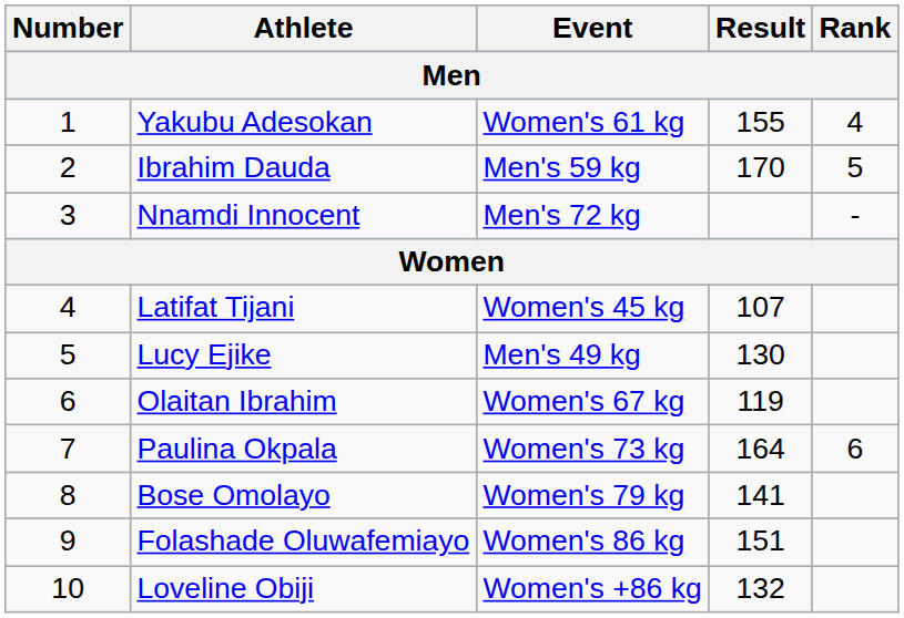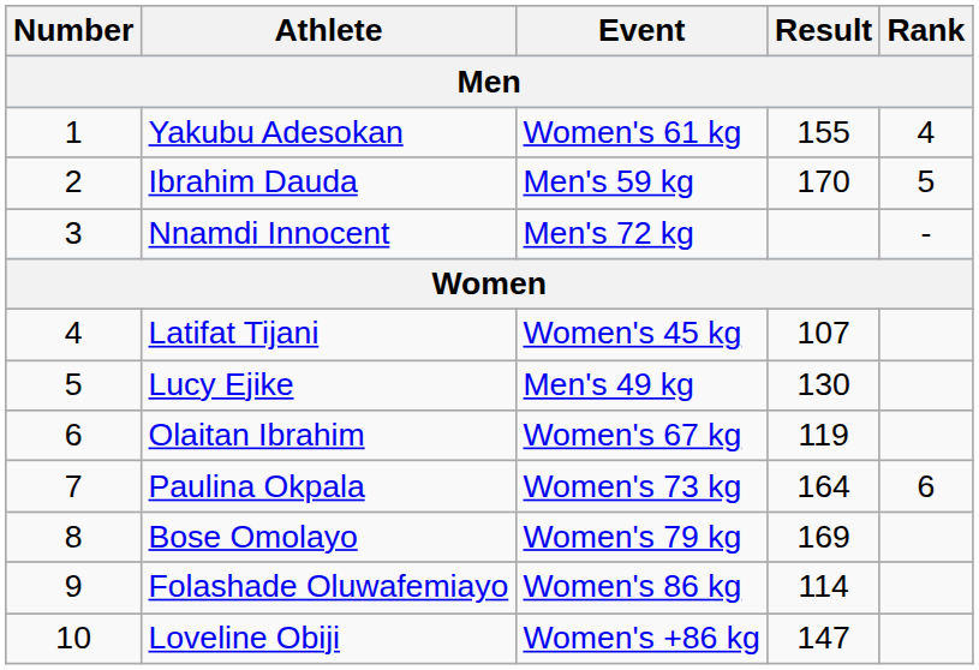Bose Omolayo | Result: 141 -> 169
Folashade Oluwafemiayo | Result: 151 -> 114
Loveline Obiji | Result: 132 -> 147
